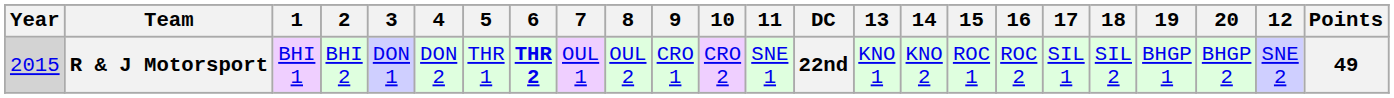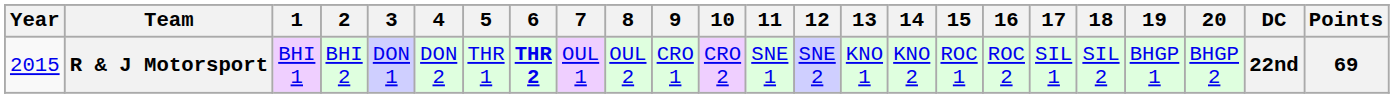columns swapped: 12 <-> DC
R & J Motorsport | Year: lightgrey background -> no background
R & J Motorsport | Points: 49 -> 69
